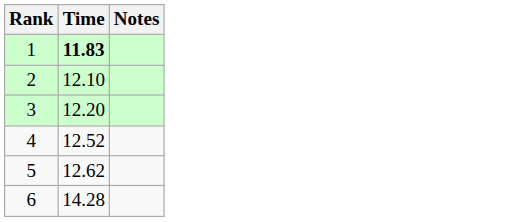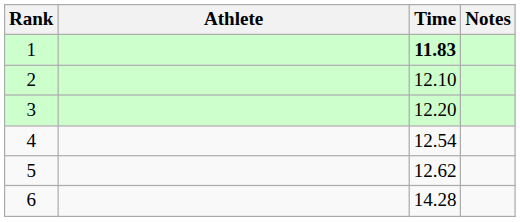+ column: Athlete
4 | Time: 12.52 -> 12.54
